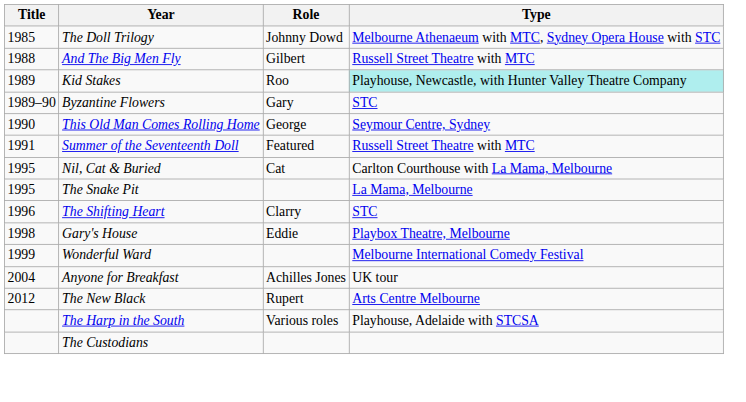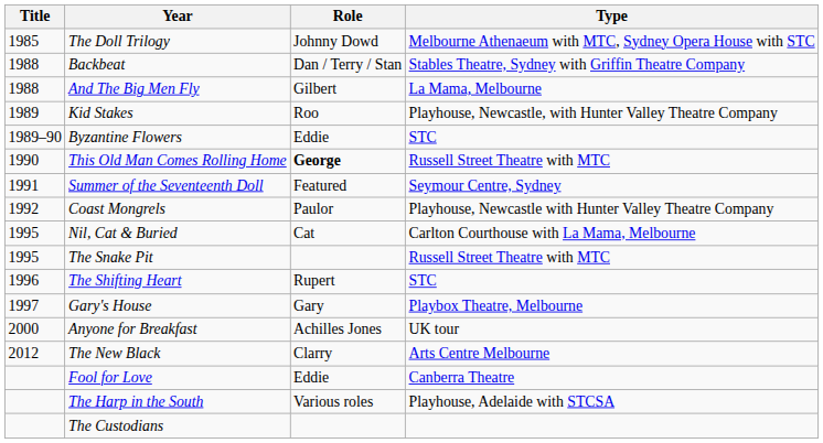+ row: 1988 | Backbeat | Dan / Terry / Stan | Stables Theatre, Sydney with Griffin Theatre Company
And The Big Men Fly | Type: Russell Street Theatre with MTC -> La Mama, Melbourne
Kid Stakes | Type: paleturquoise background -> no background
Byzantine Flowers | Role: Gary -> Eddie
This Old Man Comes Rolling Home | Role: normal -> bold
This Old Man Comes Rolling Home | Type: Seymour Centre, Sydney -> Russell Street Theatre with MTC
Summer of the Seventeenth Doll | Type: Russell Street Theatre with MTC -> Seymour Centre, Sydney
+ row: 1992 | Coast Mongrels | Paulor | Playhouse, Newcastle with Hunter Valley Theatre Company
The Snake Pit | Type: La Mama, Melbourne -> Russell Street Theatre with MTC
The Shifting Heart | Role: Clarry -> Rupert
Gary's House | Title: 1998 -> 1997
Gary's House | Role: Eddie -> Gary
- row: 1999 | Wonderful Ward | Melbourne International Comedy Festival
Anyone for Breakfast | Title: 2004 -> 2000
The New Black | Role: Rupert -> Clarry
+ row: Fool for Love | Eddie | Canberra Theatre
